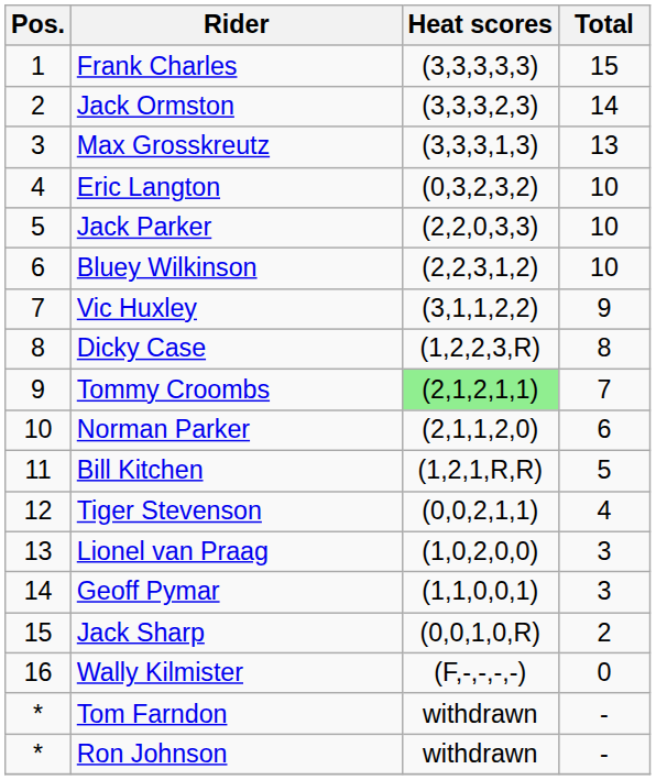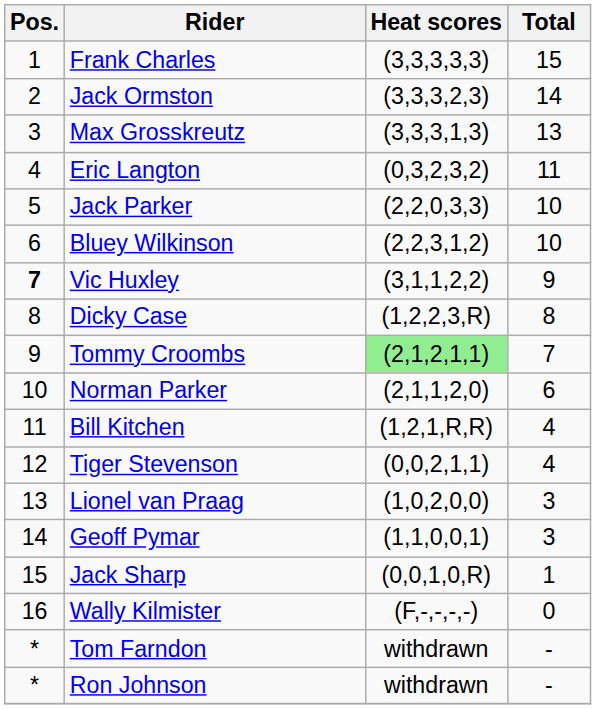Eric Langton | Total: 10 -> 11
Vic Huxley | Pos.: normal -> bold
Bill Kitchen | Total: 5 -> 4
Jack Sharp | Total: 2 -> 1
